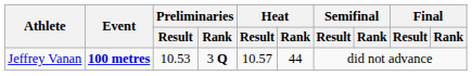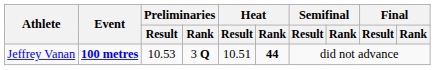Jeffrey Vanan | Heat / Result: 10.57 -> 10.51
Jeffrey Vanan | Heat / Rank: normal -> bold
